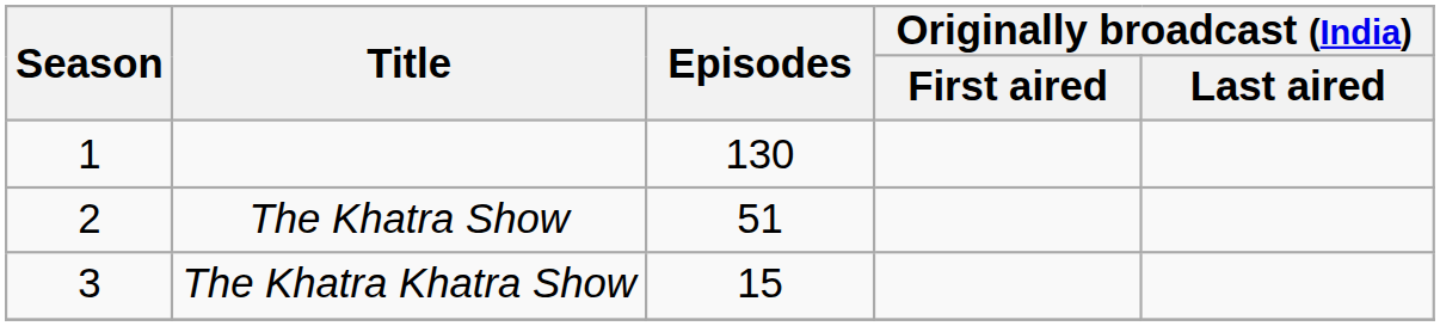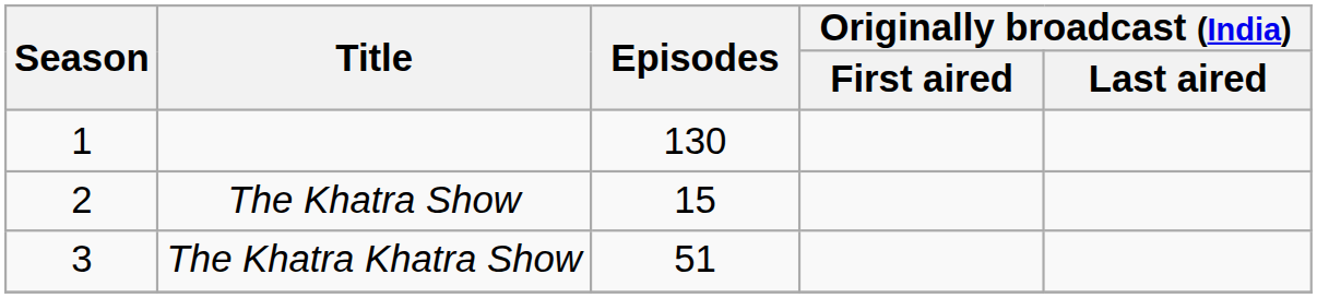The Khatra Show | Episodes: 51 -> 15
The Khatra Khatra Show | Episodes: 15 -> 51
